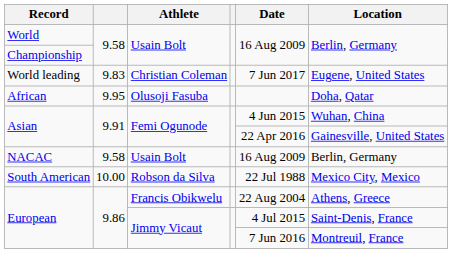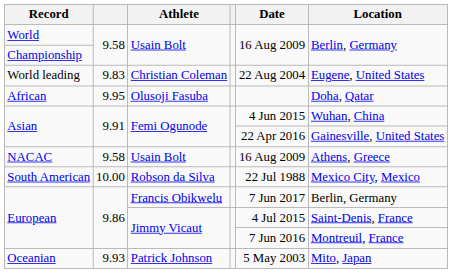World leading | Date: 7 Jun 2017 -> 22 Aug 2004
NACAC | Location: Berlin, Germany -> Athens, Greece
European / Francis Obikwelu | Date: 22 Aug 2004 -> 7 Jun 2017
European / Francis Obikwelu | Location: Athens, Greece -> Berlin, Germany
+ row: Oceanian | 9.93 | Patrick Johnson | 5 May 2003 | Mito, Japan
